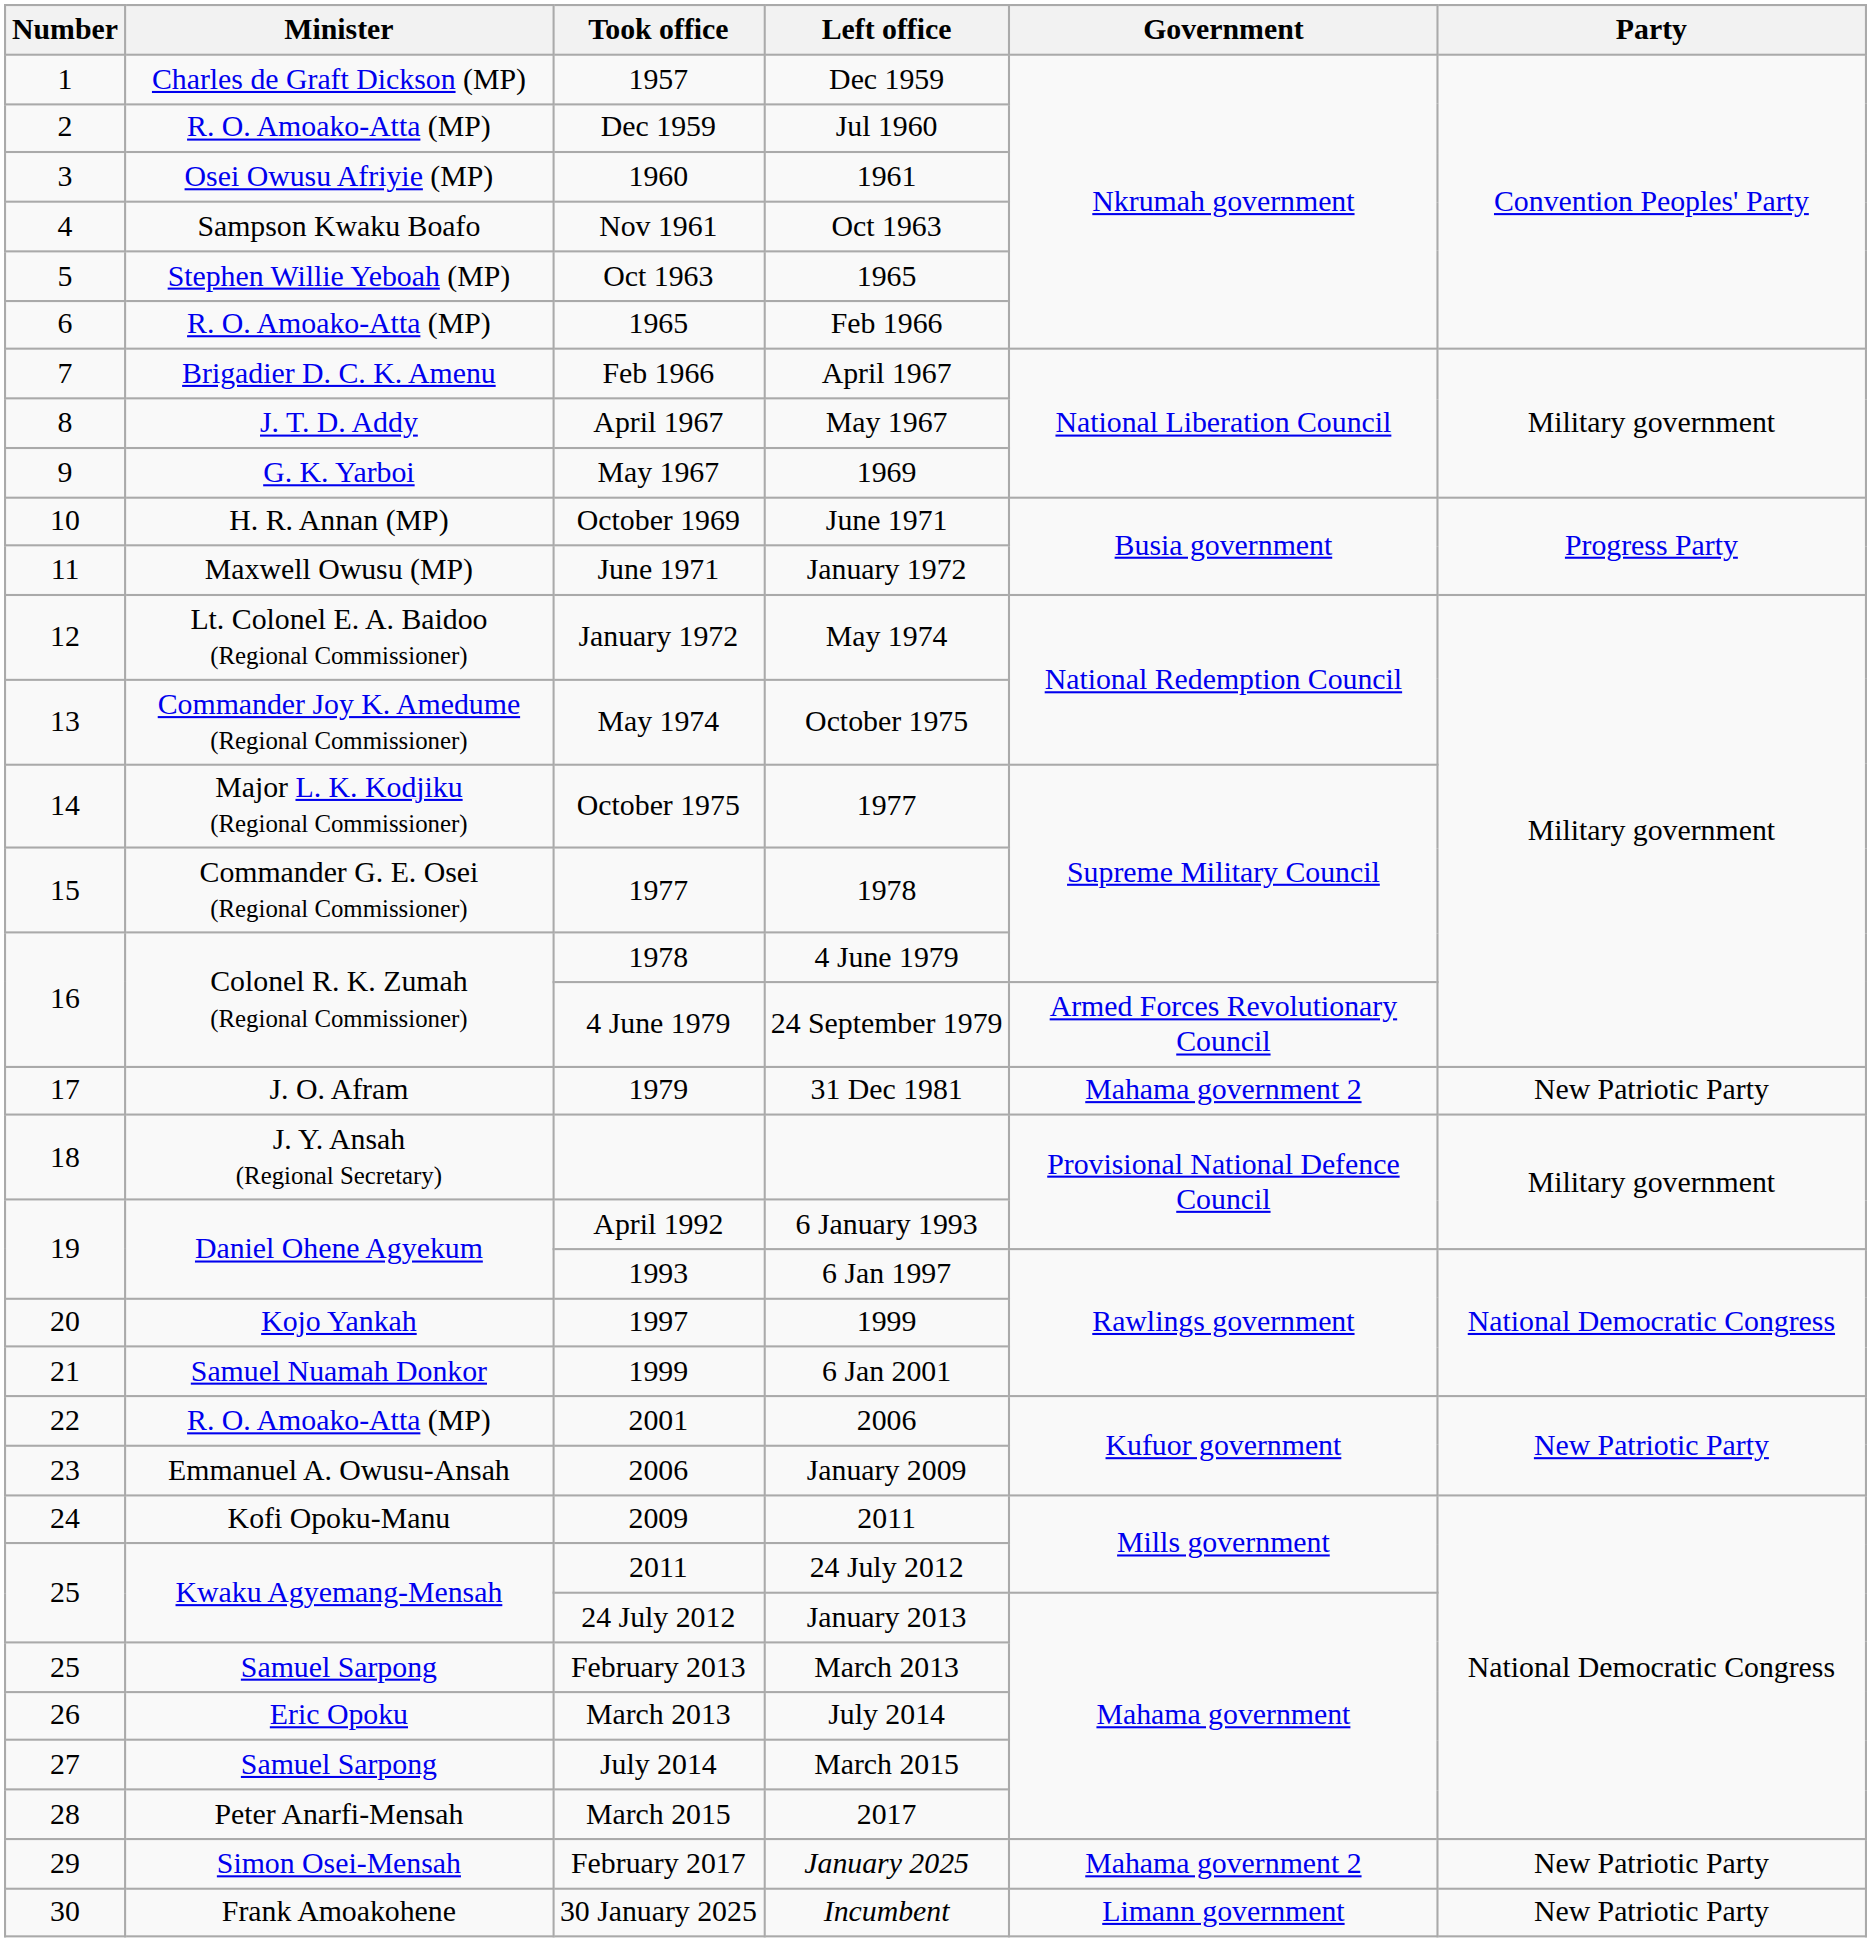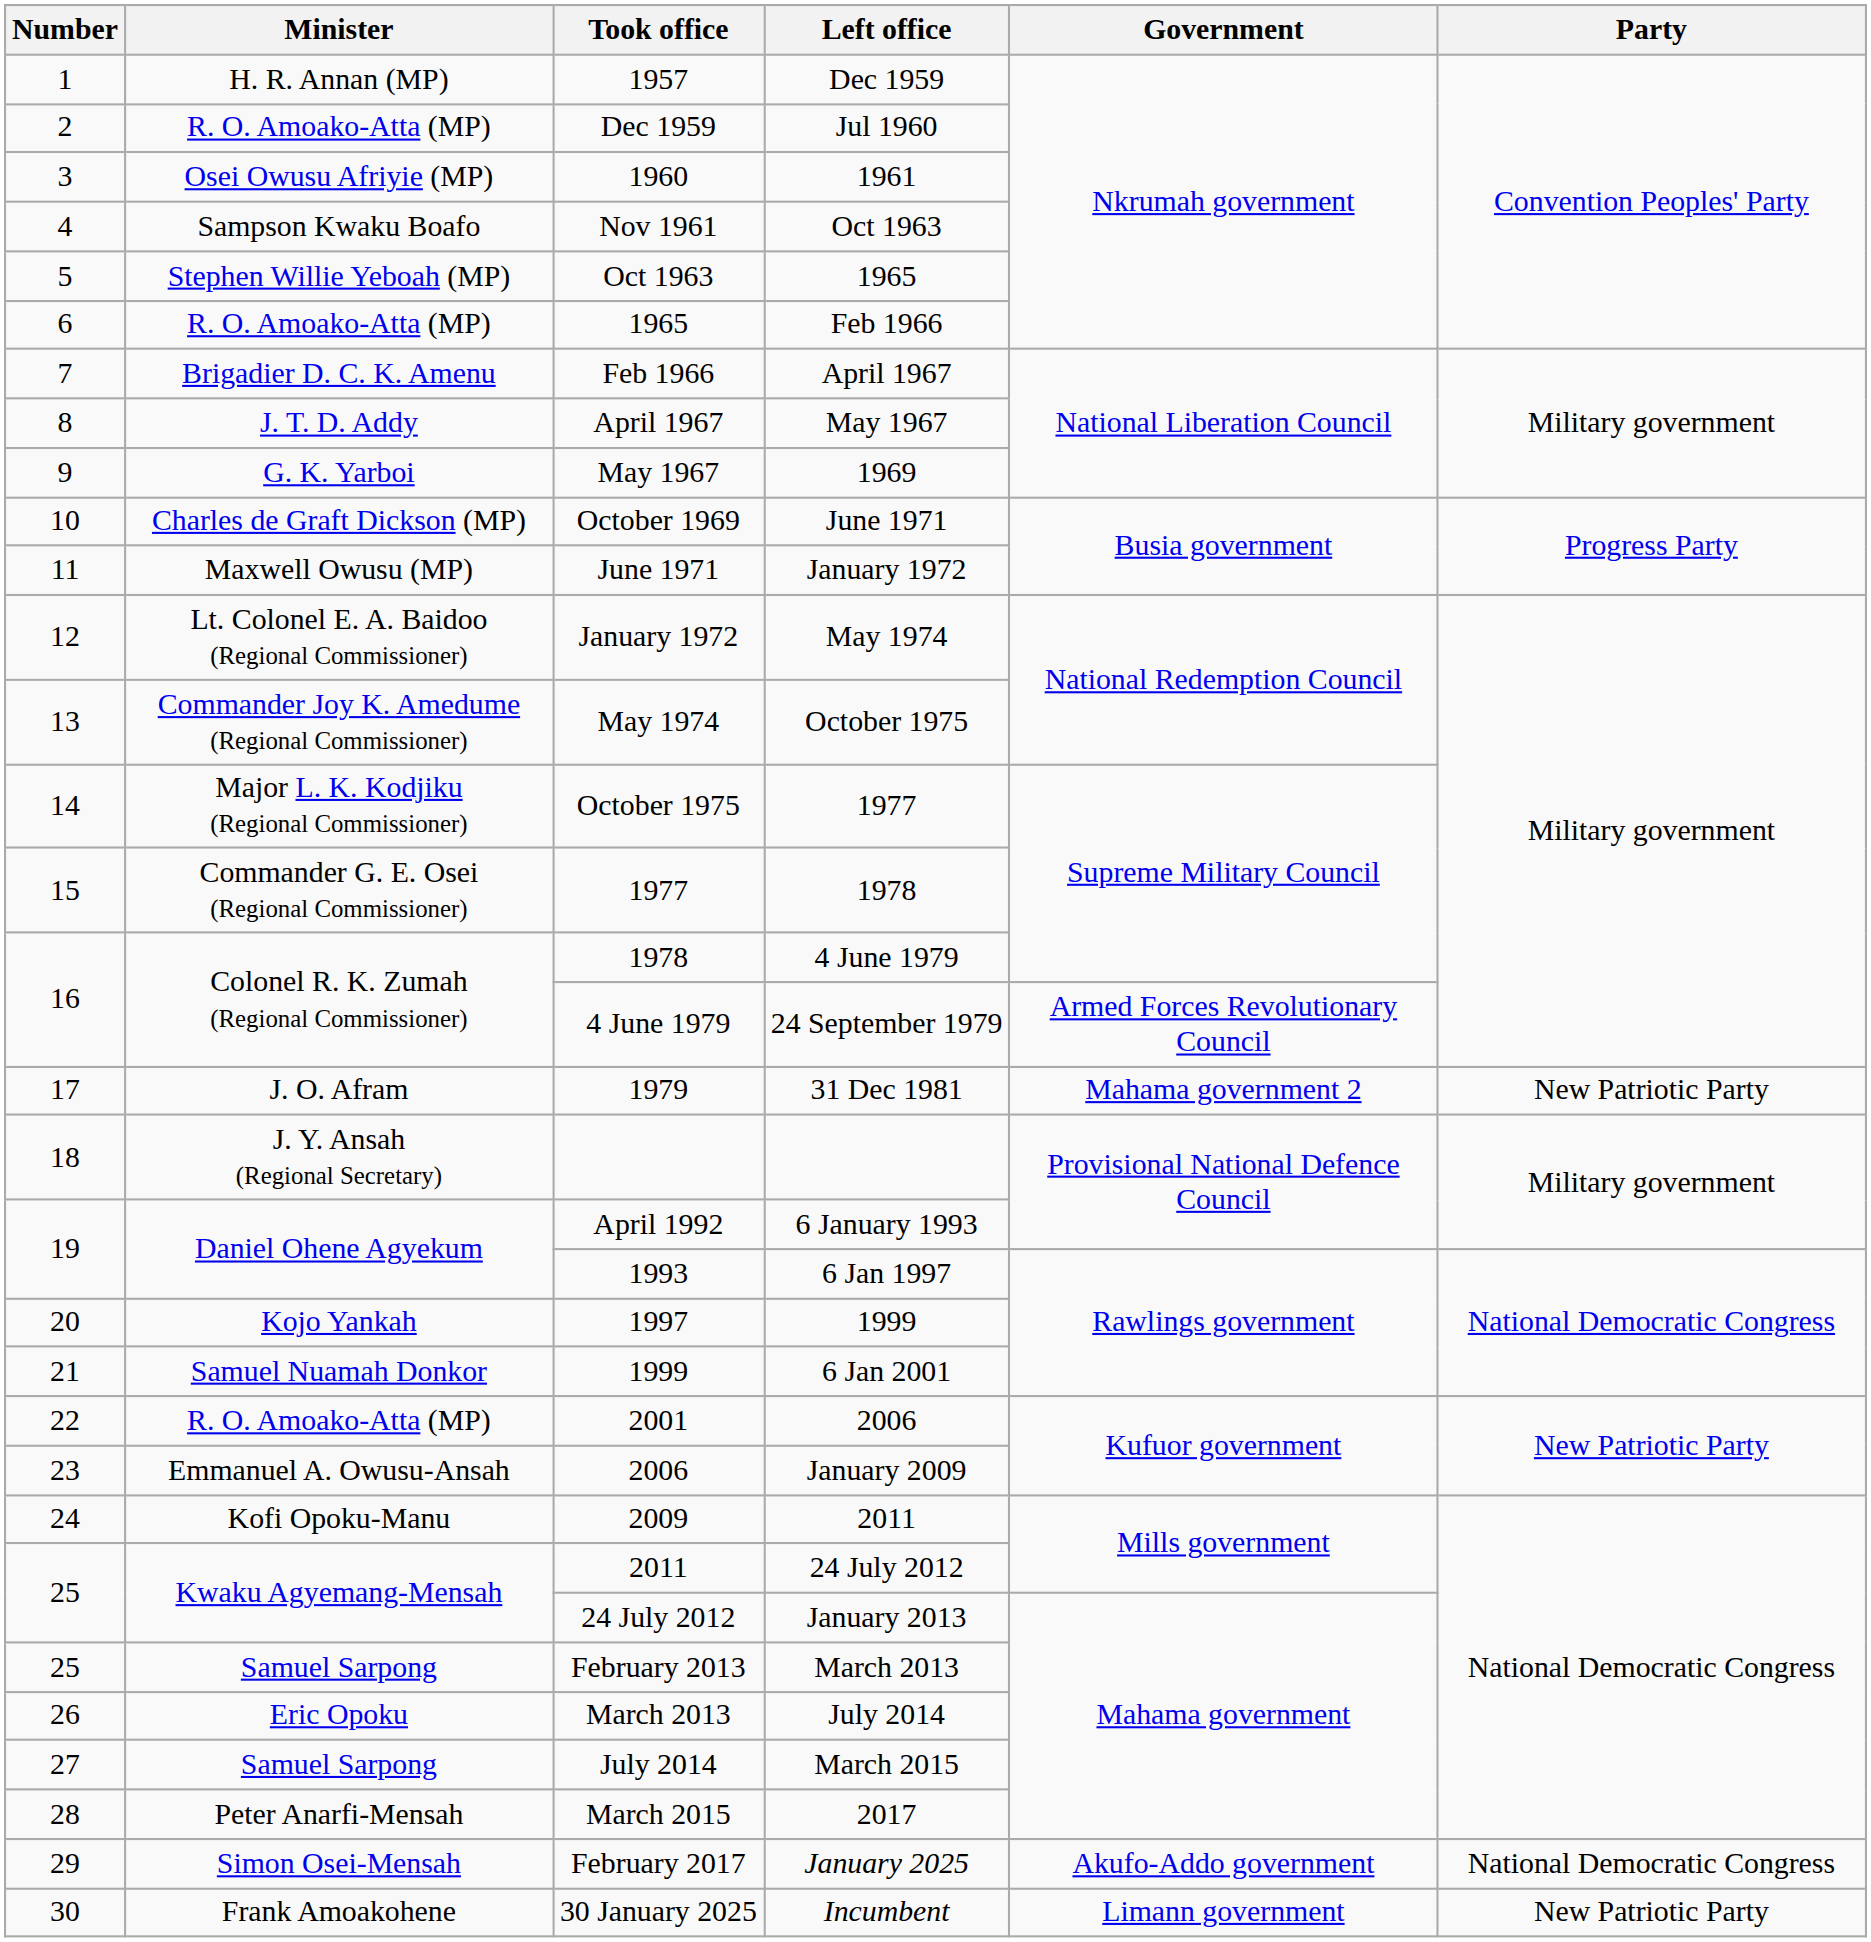1957 | Minister: Charles de Graft Dickson (MP) -> H. R. Annan (MP)
October 1969 | Minister: H. R. Annan (MP) -> Charles de Graft Dickson (MP)
February 2017 | Government: Mahama government 2 -> Akufo-Addo government
February 2017 | Party: New Patriotic Party -> National Democratic Congress
